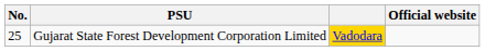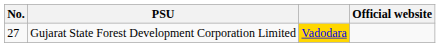Gujarat State Forest Development Corporation Limited | No.: 25 -> 27
